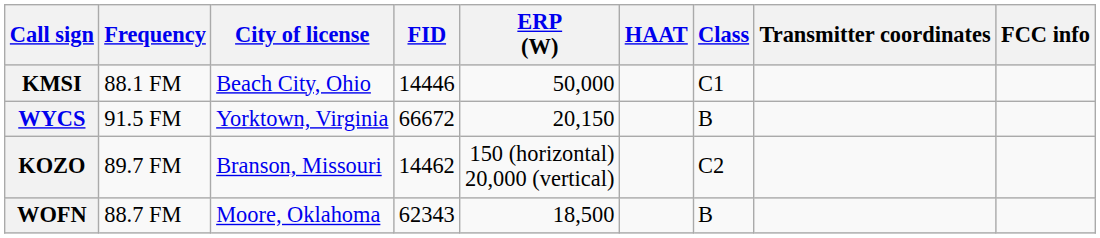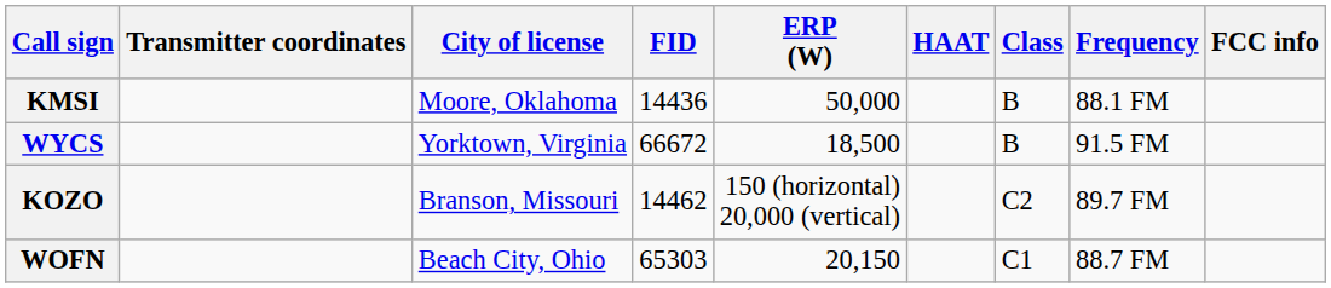columns swapped: Frequency <-> Transmitter coordinates
KMSI | City of license: Beach City, Ohio -> Moore, Oklahoma
KMSI | FID: 14446 -> 14436
KMSI | Class: C1 -> B
WYCS | ERP (W): 20,150 -> 18,500
WOFN | City of license: Moore, Oklahoma -> Beach City, Ohio
WOFN | FID: 62343 -> 65303
WOFN | ERP (W): 18,500 -> 20,150
WOFN | Class: B -> C1
